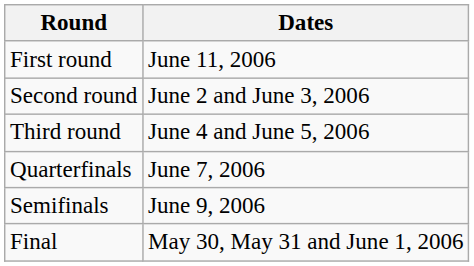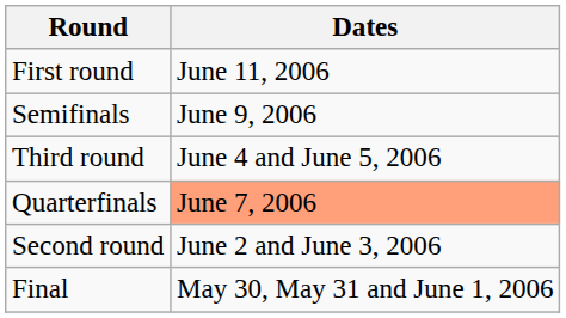rows swapped: Second round <-> Semifinals
Quarterfinals | Dates: no background -> lightsalmon background
